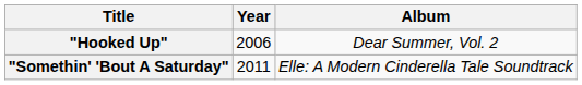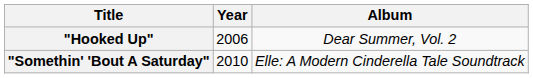"Somethin' 'Bout A Saturday" | Year: 2011 -> 2010
